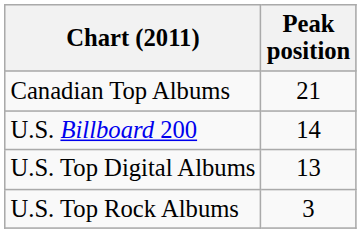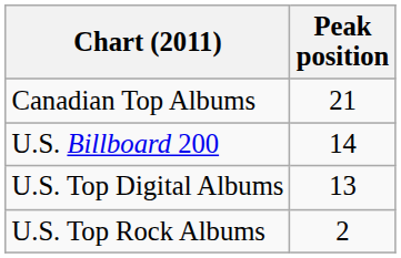U.S. Top Rock Albums | Peak position: 3 -> 2
